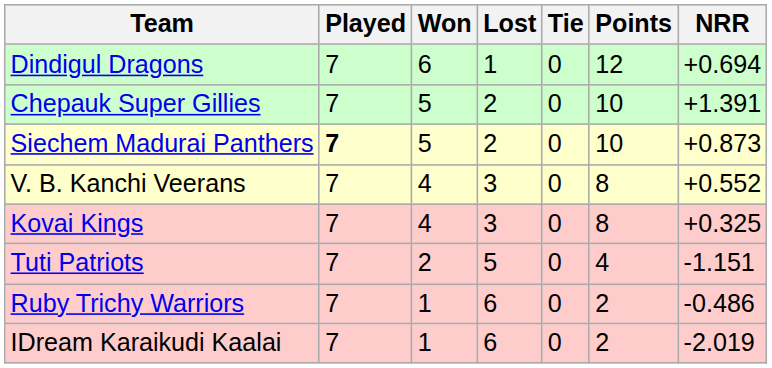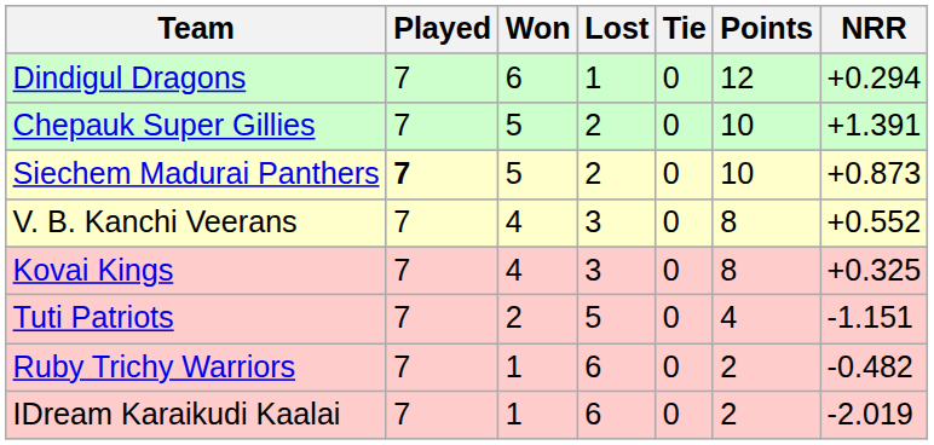Dindigul Dragons | NRR: +0.694 -> +0.294
Ruby Trichy Warriors | NRR: -0.486 -> -0.482
